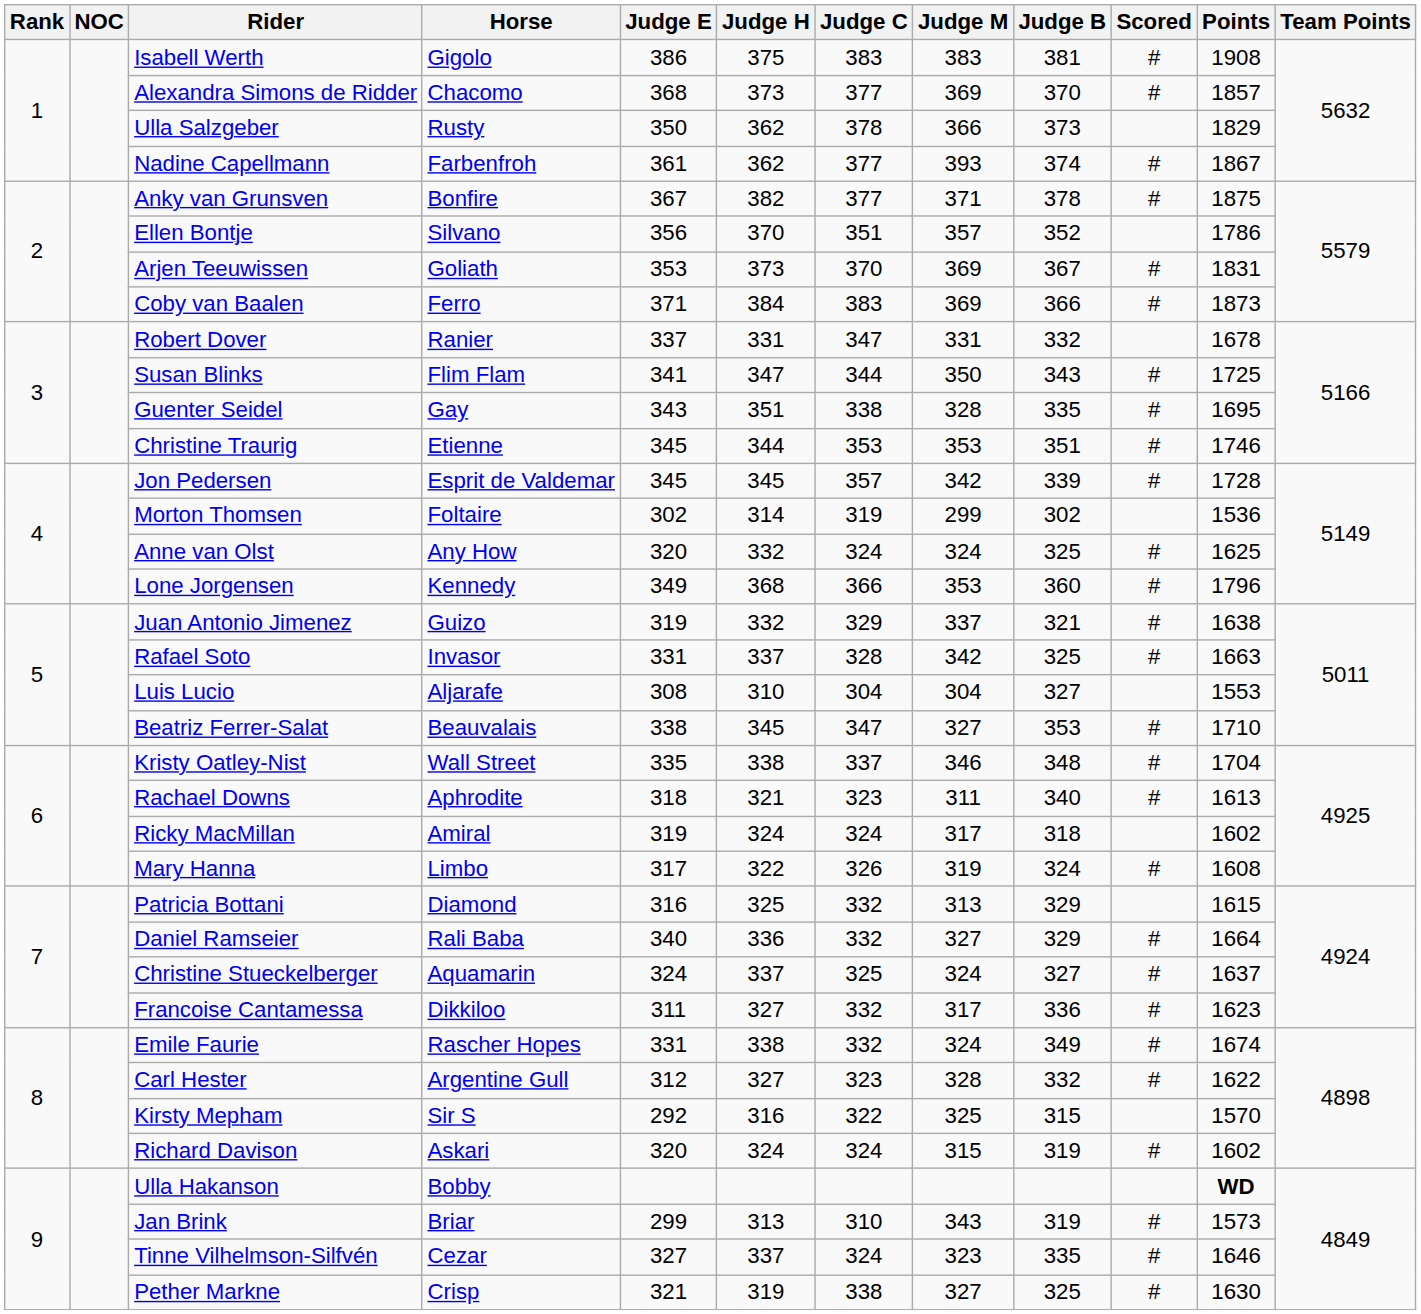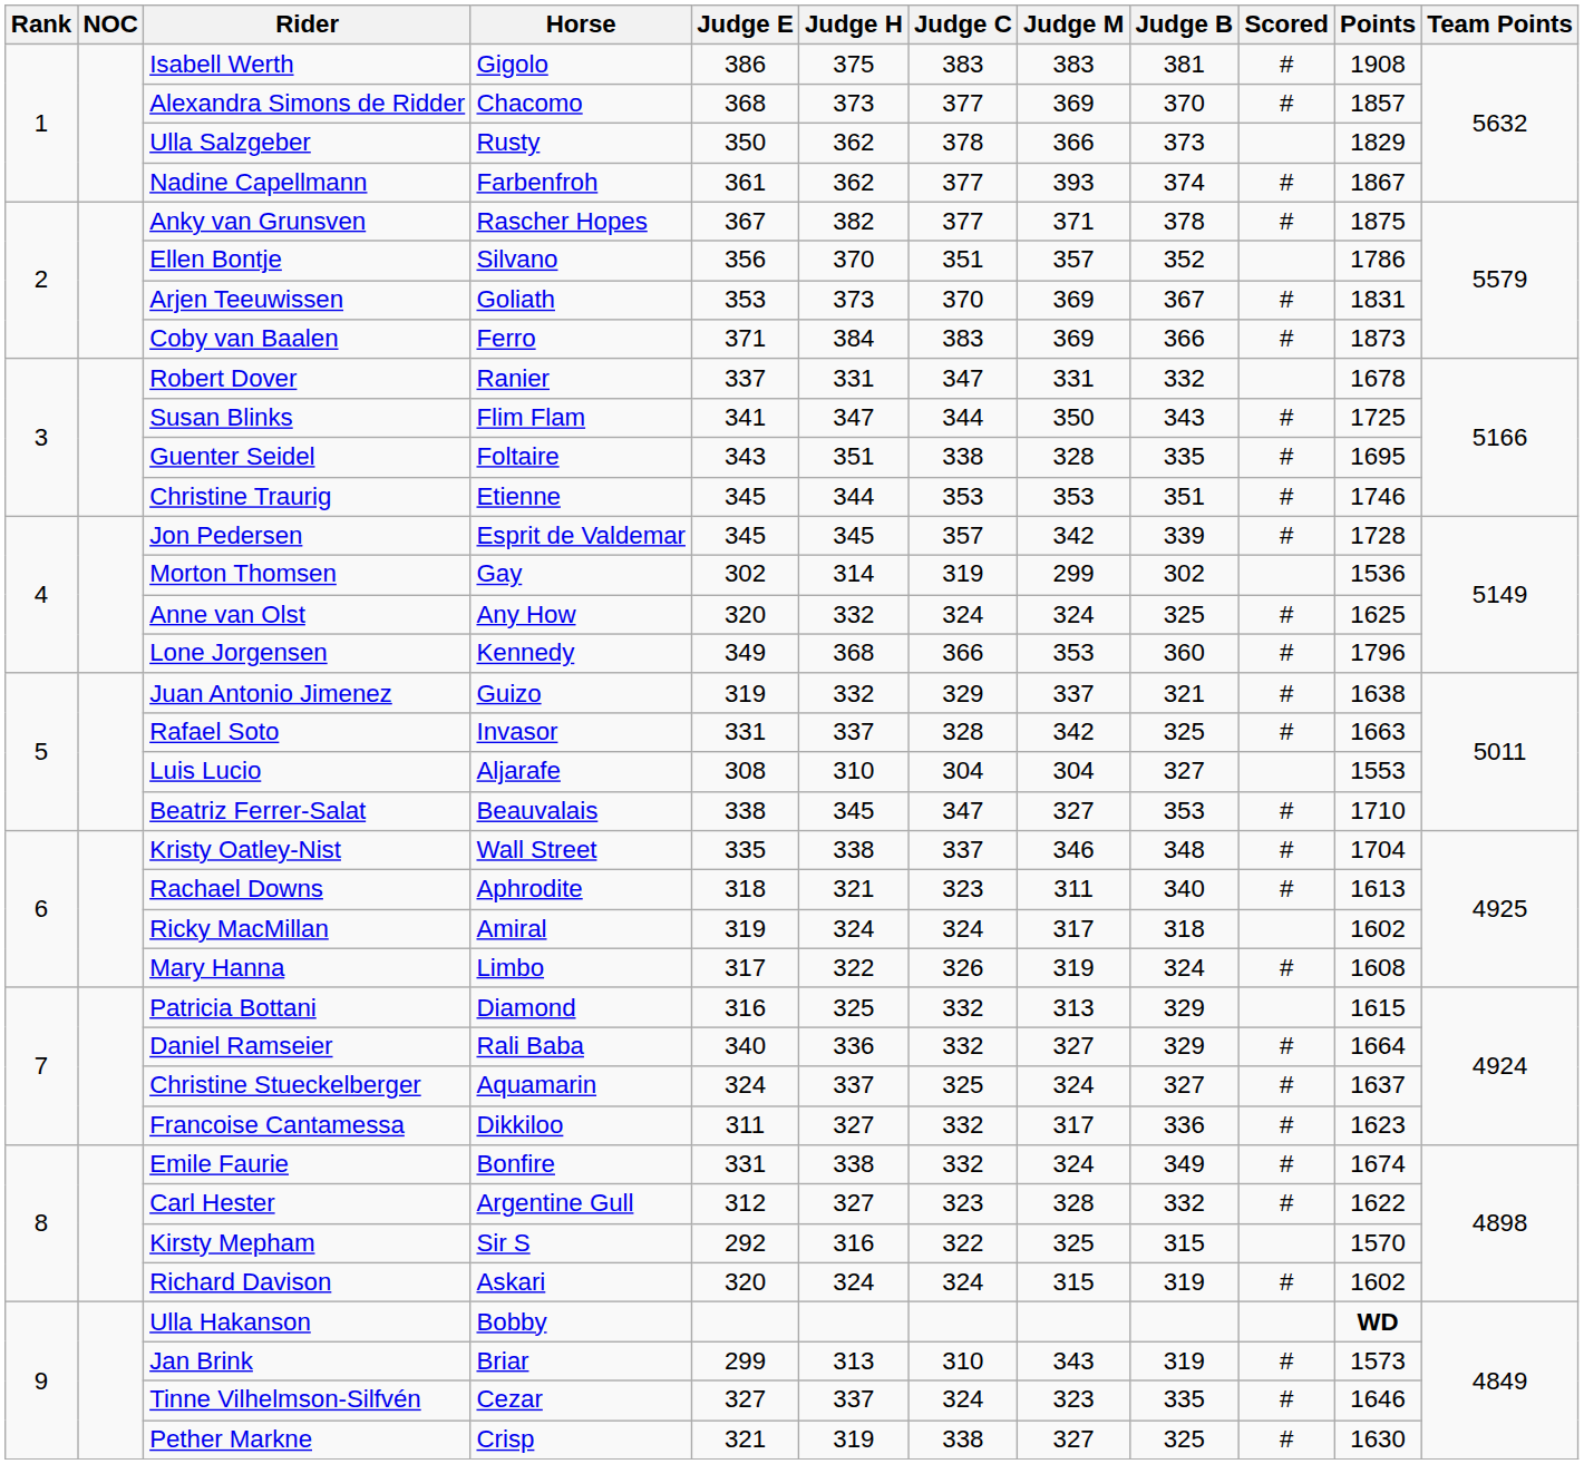Anky van Grunsven | Horse: Bonfire -> Rascher Hopes
Guenter Seidel | Horse: Gay -> Foltaire
Morton Thomsen | Horse: Foltaire -> Gay
Emile Faurie | Horse: Rascher Hopes -> Bonfire
